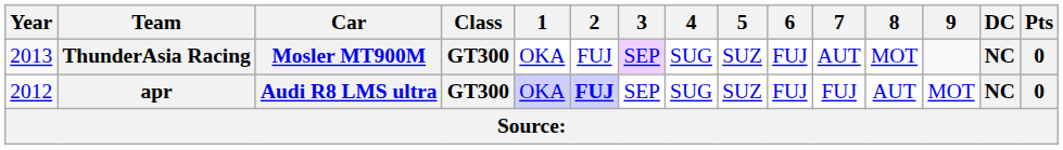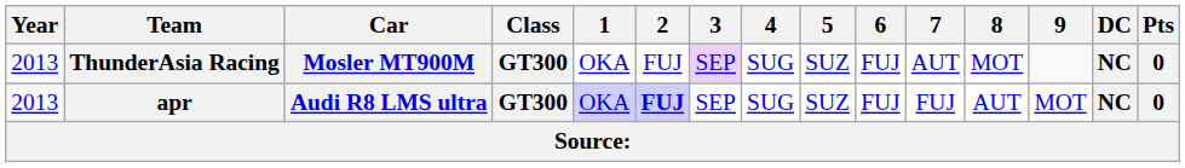apr | Year: 2012 -> 2013
